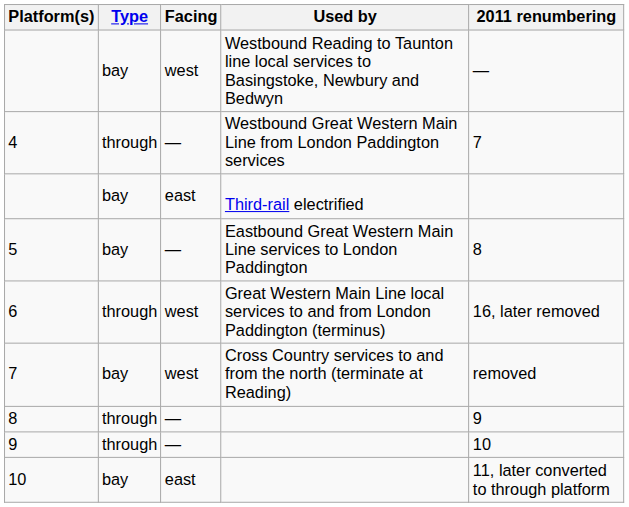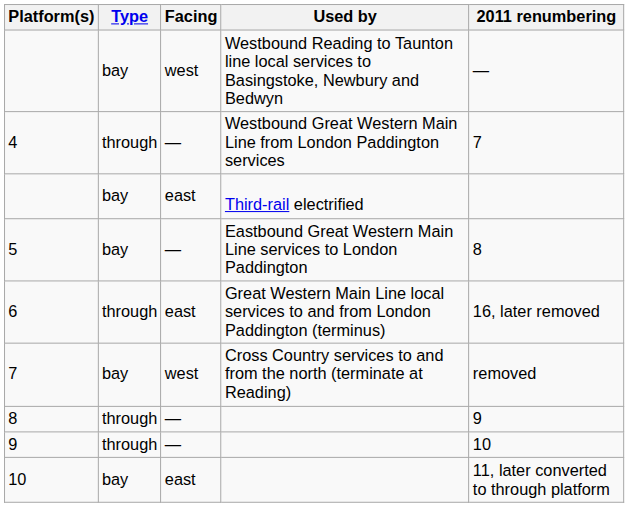6 | Facing: west -> east
